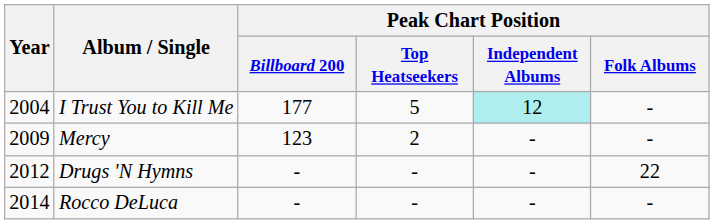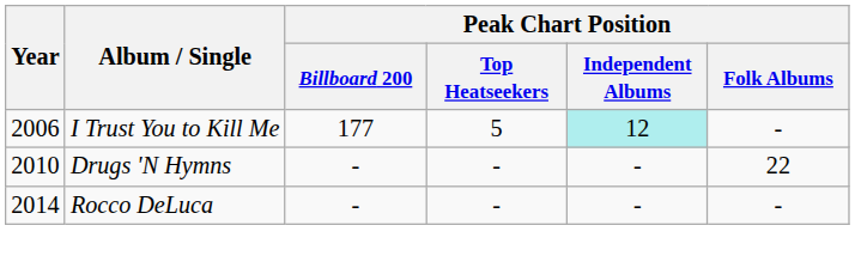I Trust You to Kill Me | Year: 2004 -> 2006
- row: 2009 | Mercy | 123 | 2 | - | -
Drugs 'N Hymns | Year: 2012 -> 2010
